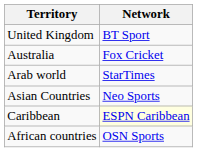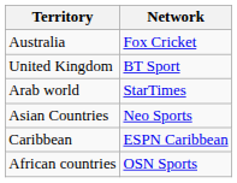rows swapped: United Kingdom <-> Australia
Caribbean | Network: lightyellow background -> no background
